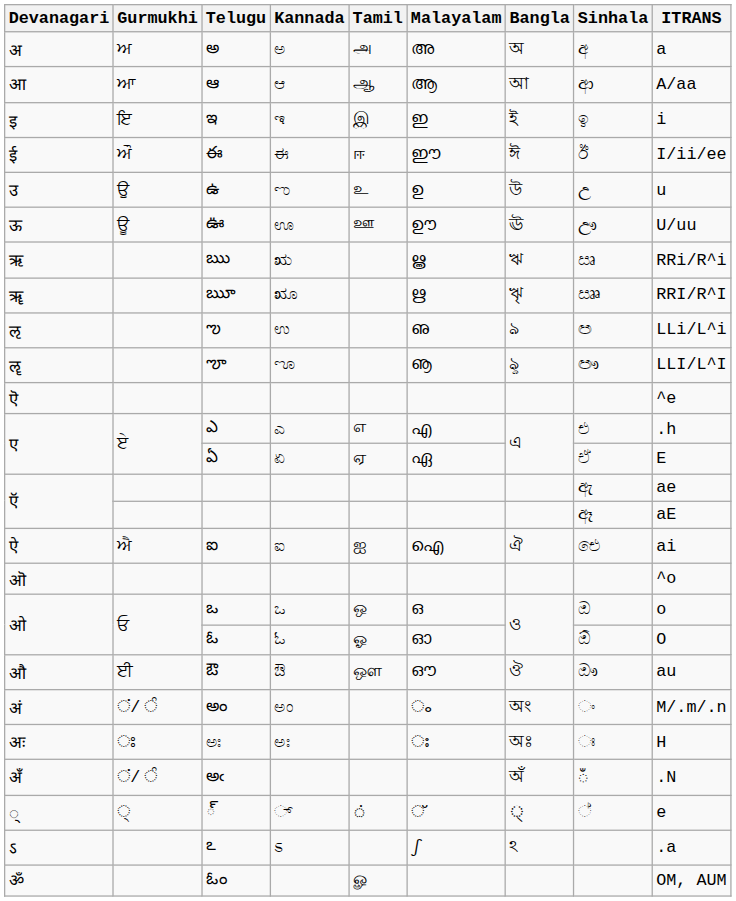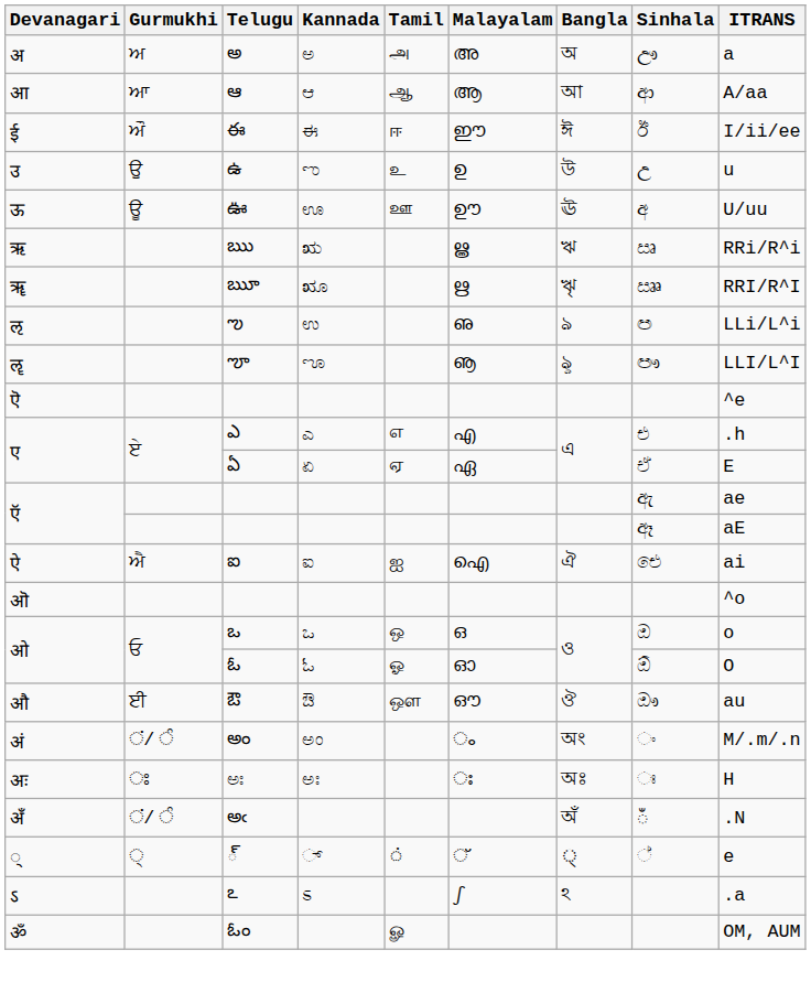अ | Sinhala: අ -> ඌ
- row: इ | ਇ | ఇ | ಇ | இ | ഇ | ই | ඉ | i
ऊ | Sinhala: ඌ -> අ
